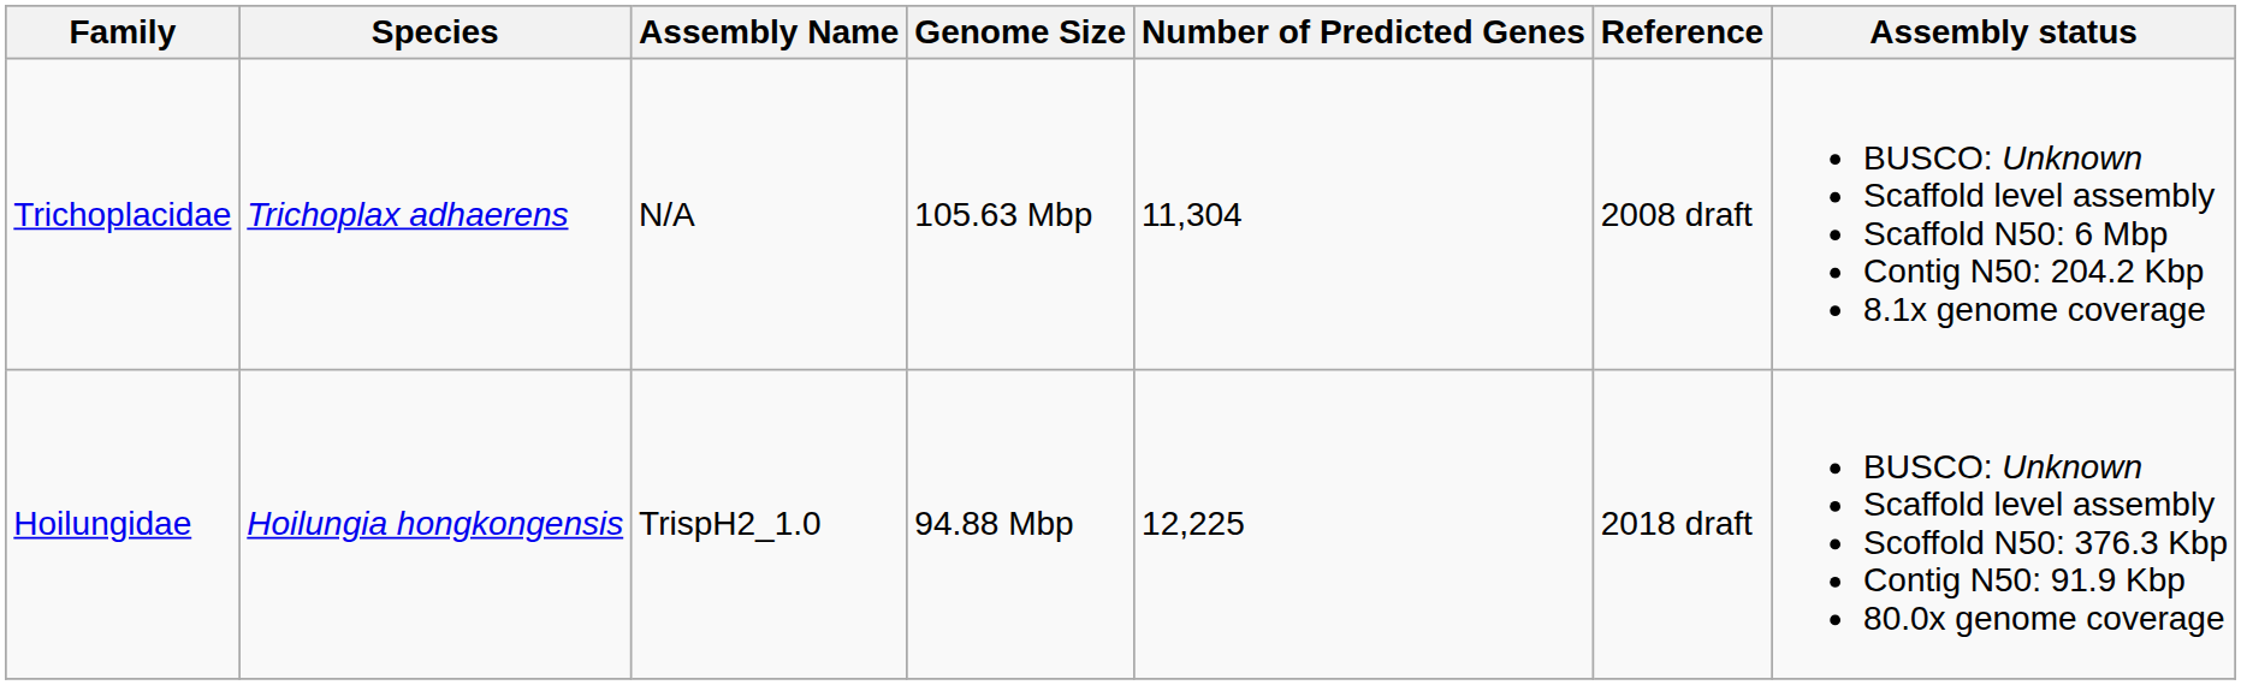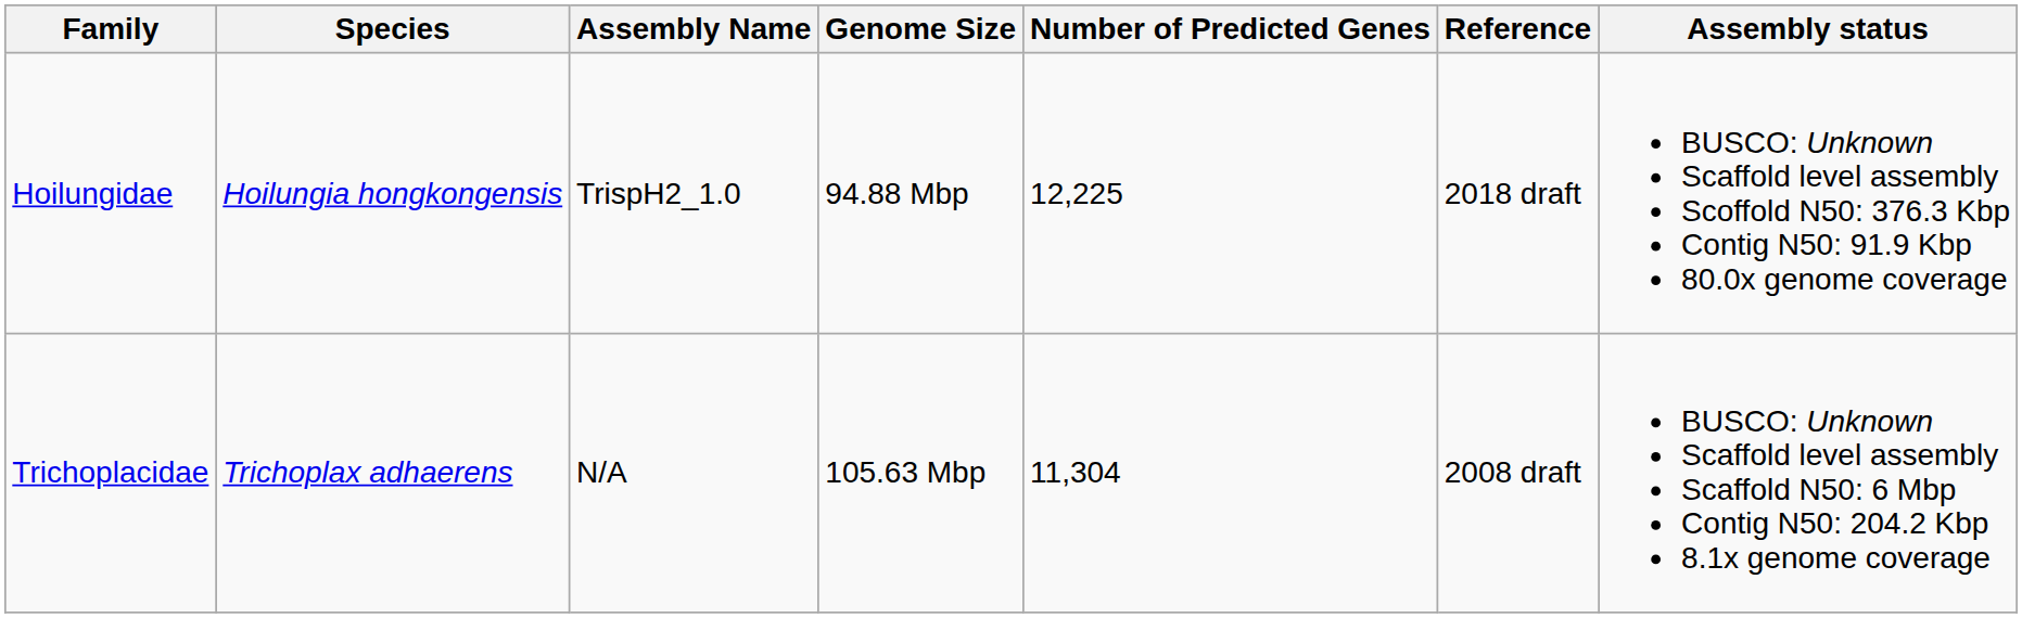rows swapped: Trichoplacidae <-> Hoilungidae
